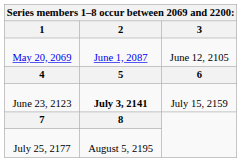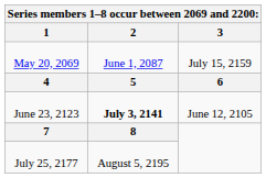May 20, 2069 | 3: June 12, 2105 -> July 15, 2159
June 23, 2123 | 3: July 15, 2159 -> June 12, 2105
